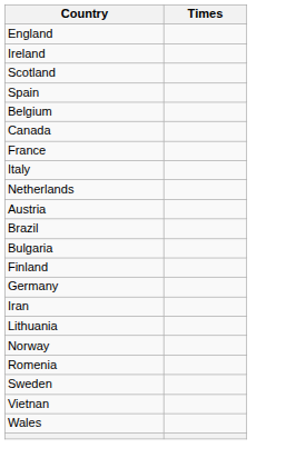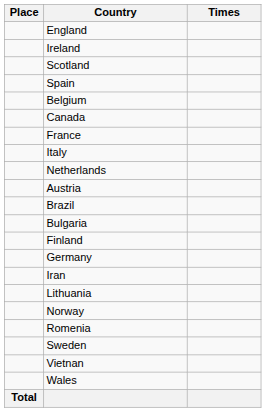+ column: Place | Total
